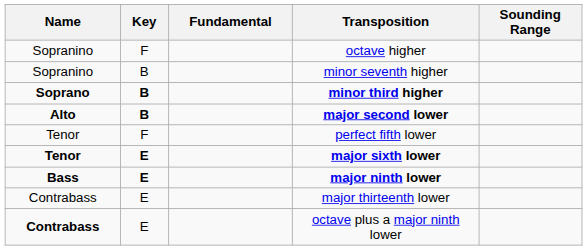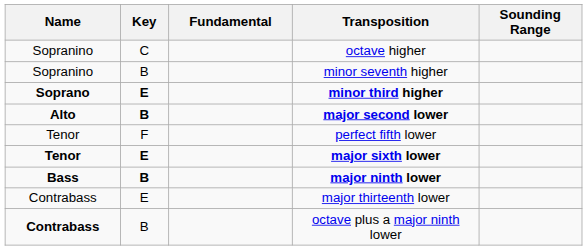octave higher | Key: F -> C
minor third higher | Key: B -> E
major ninth lower | Key: E -> B
octave plus a major ninth lower | Key: E -> B
